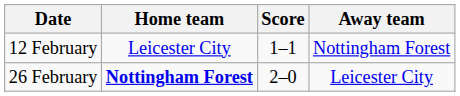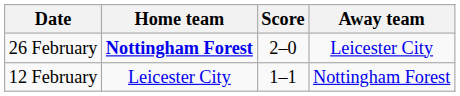rows swapped: 12 February <-> 26 February
